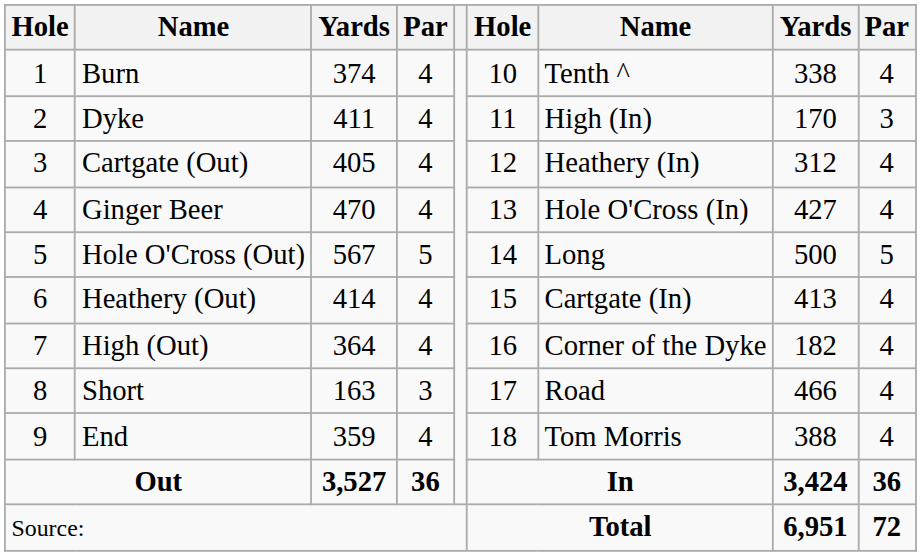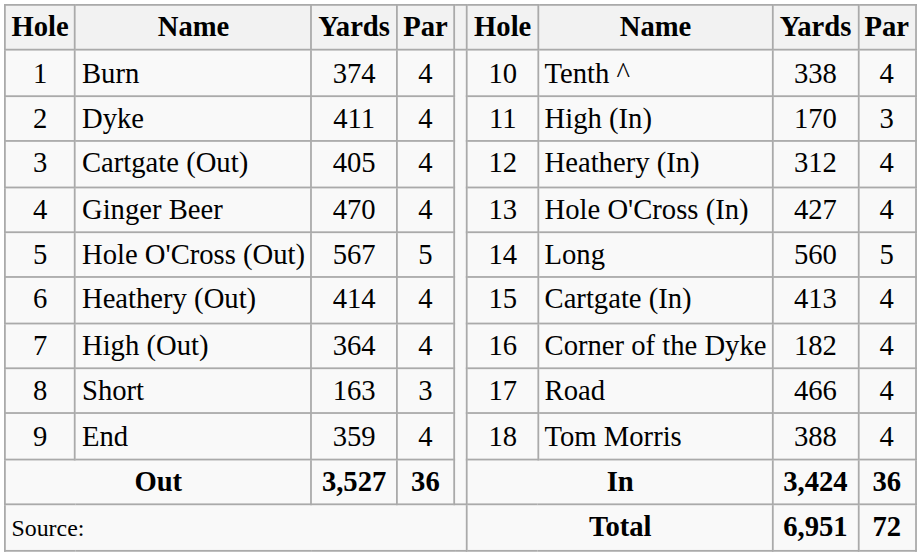Hole O'Cross (Out) | column 8: 500 -> 560
